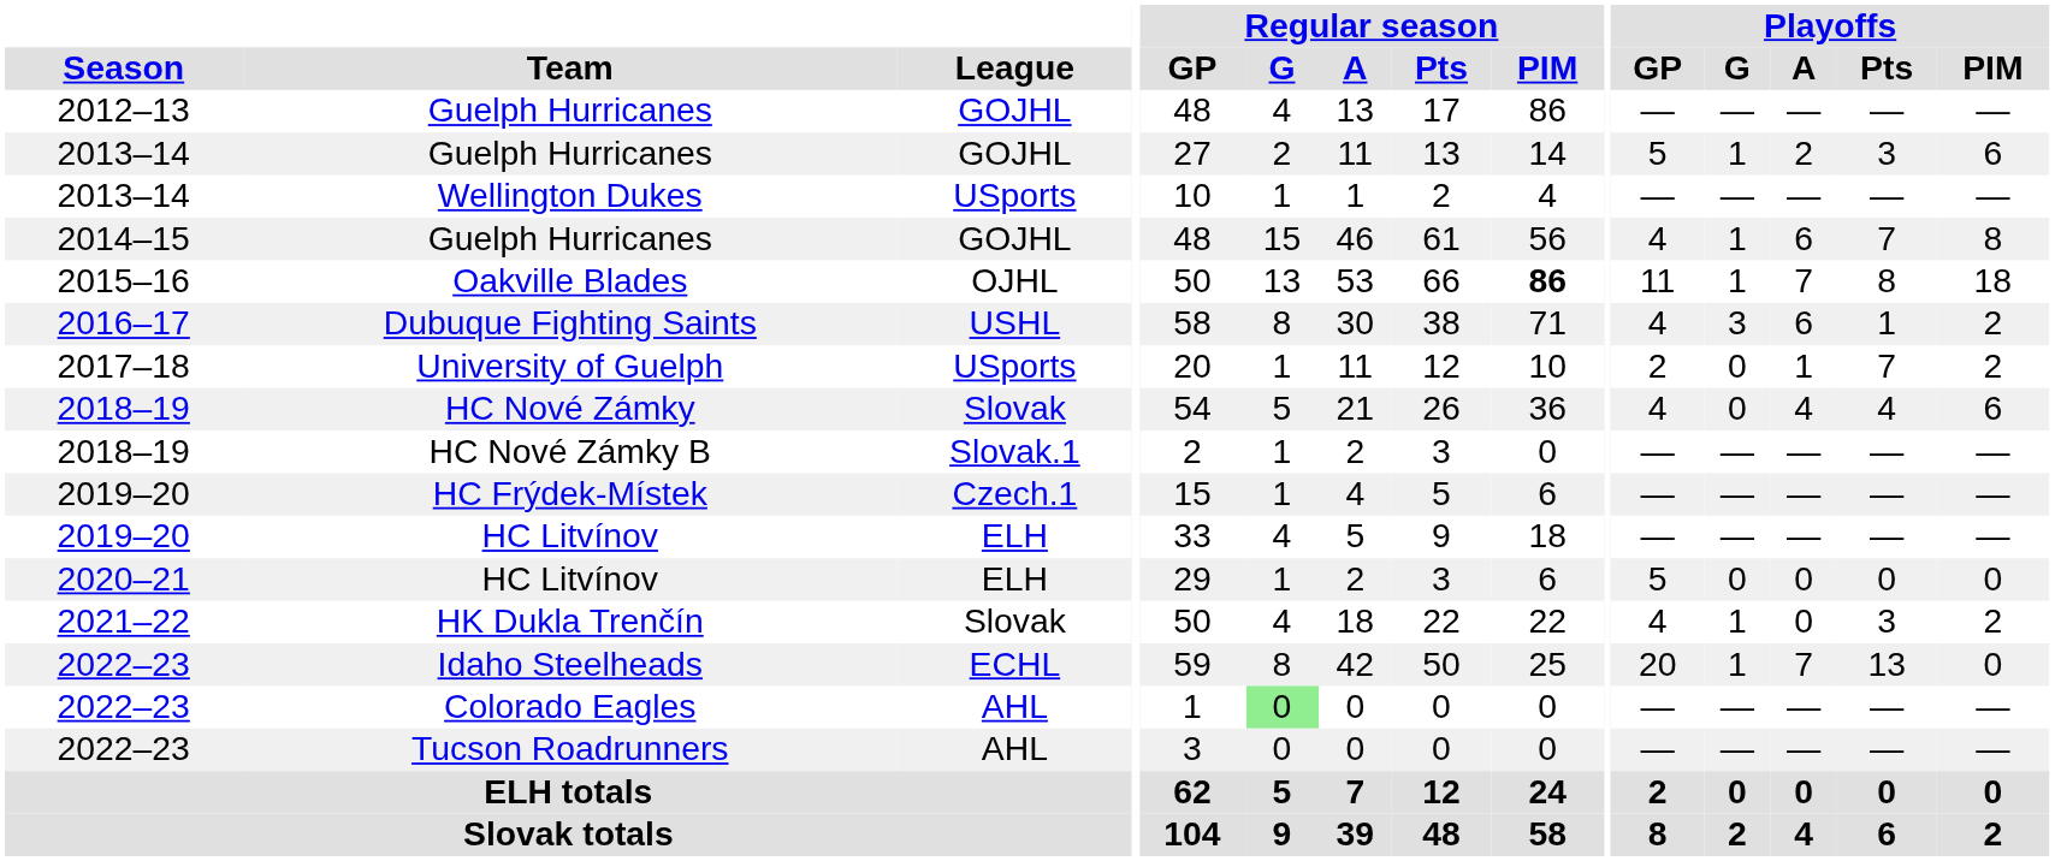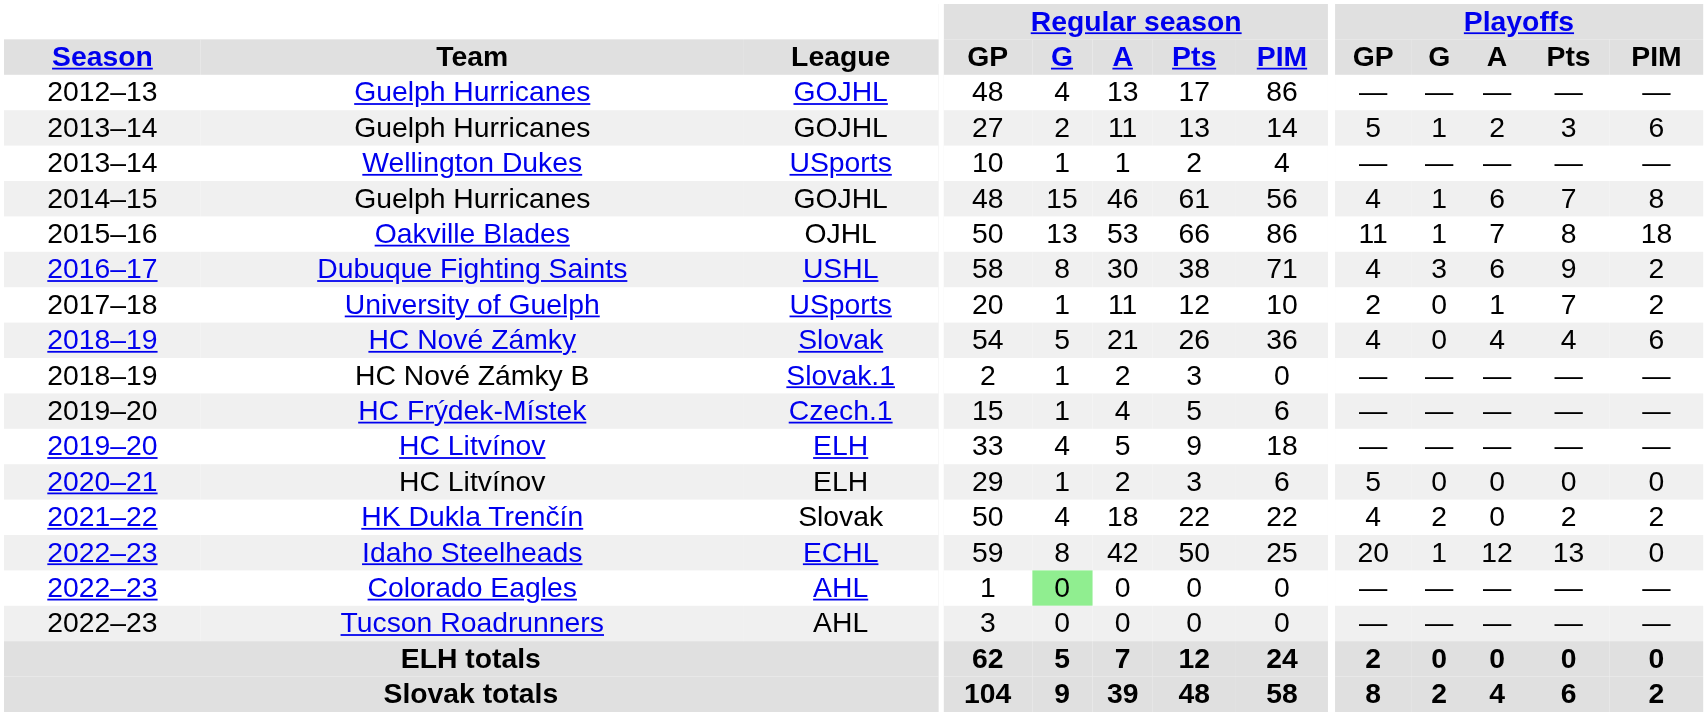Oakville Blades | Regular season / PIM: bold -> normal
Dubuque Fighting Saints | Playoffs / Pts: 1 -> 9
HK Dukla Trenčín | Playoffs / G: 1 -> 2
HK Dukla Trenčín | Playoffs / Pts: 3 -> 2
Idaho Steelheads | Playoffs / A: 7 -> 12
